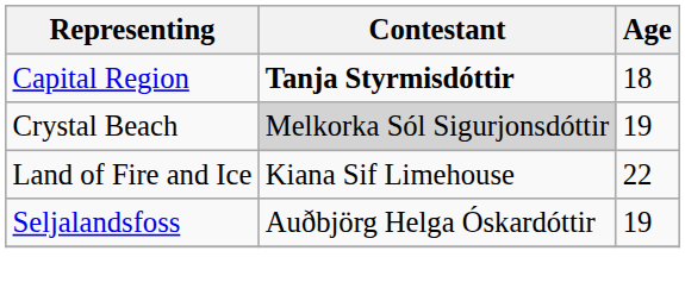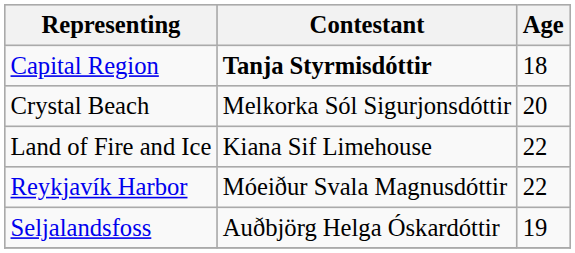Crystal Beach | Contestant: lightgrey background -> no background
Crystal Beach | Age: 19 -> 20
+ row: Reykjavík Harbor | Móeiður Svala Magnusdóttir | 22
